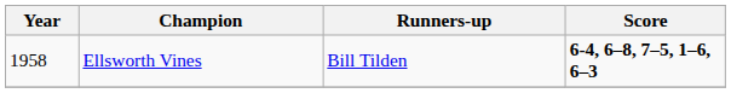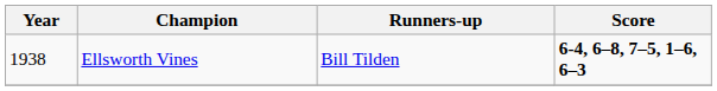Ellsworth Vines | Year: 1958 -> 1938
